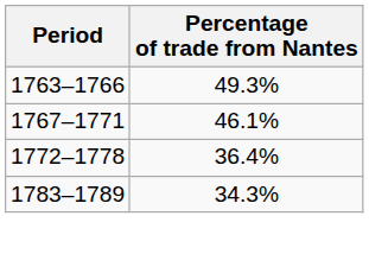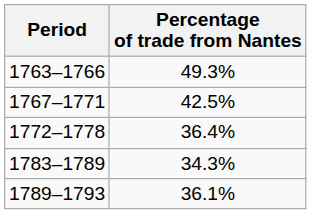1767–1771 | Percentage of trade from Nantes: 46.1% -> 42.5%
+ row: 1789–1793 | 36.1%
